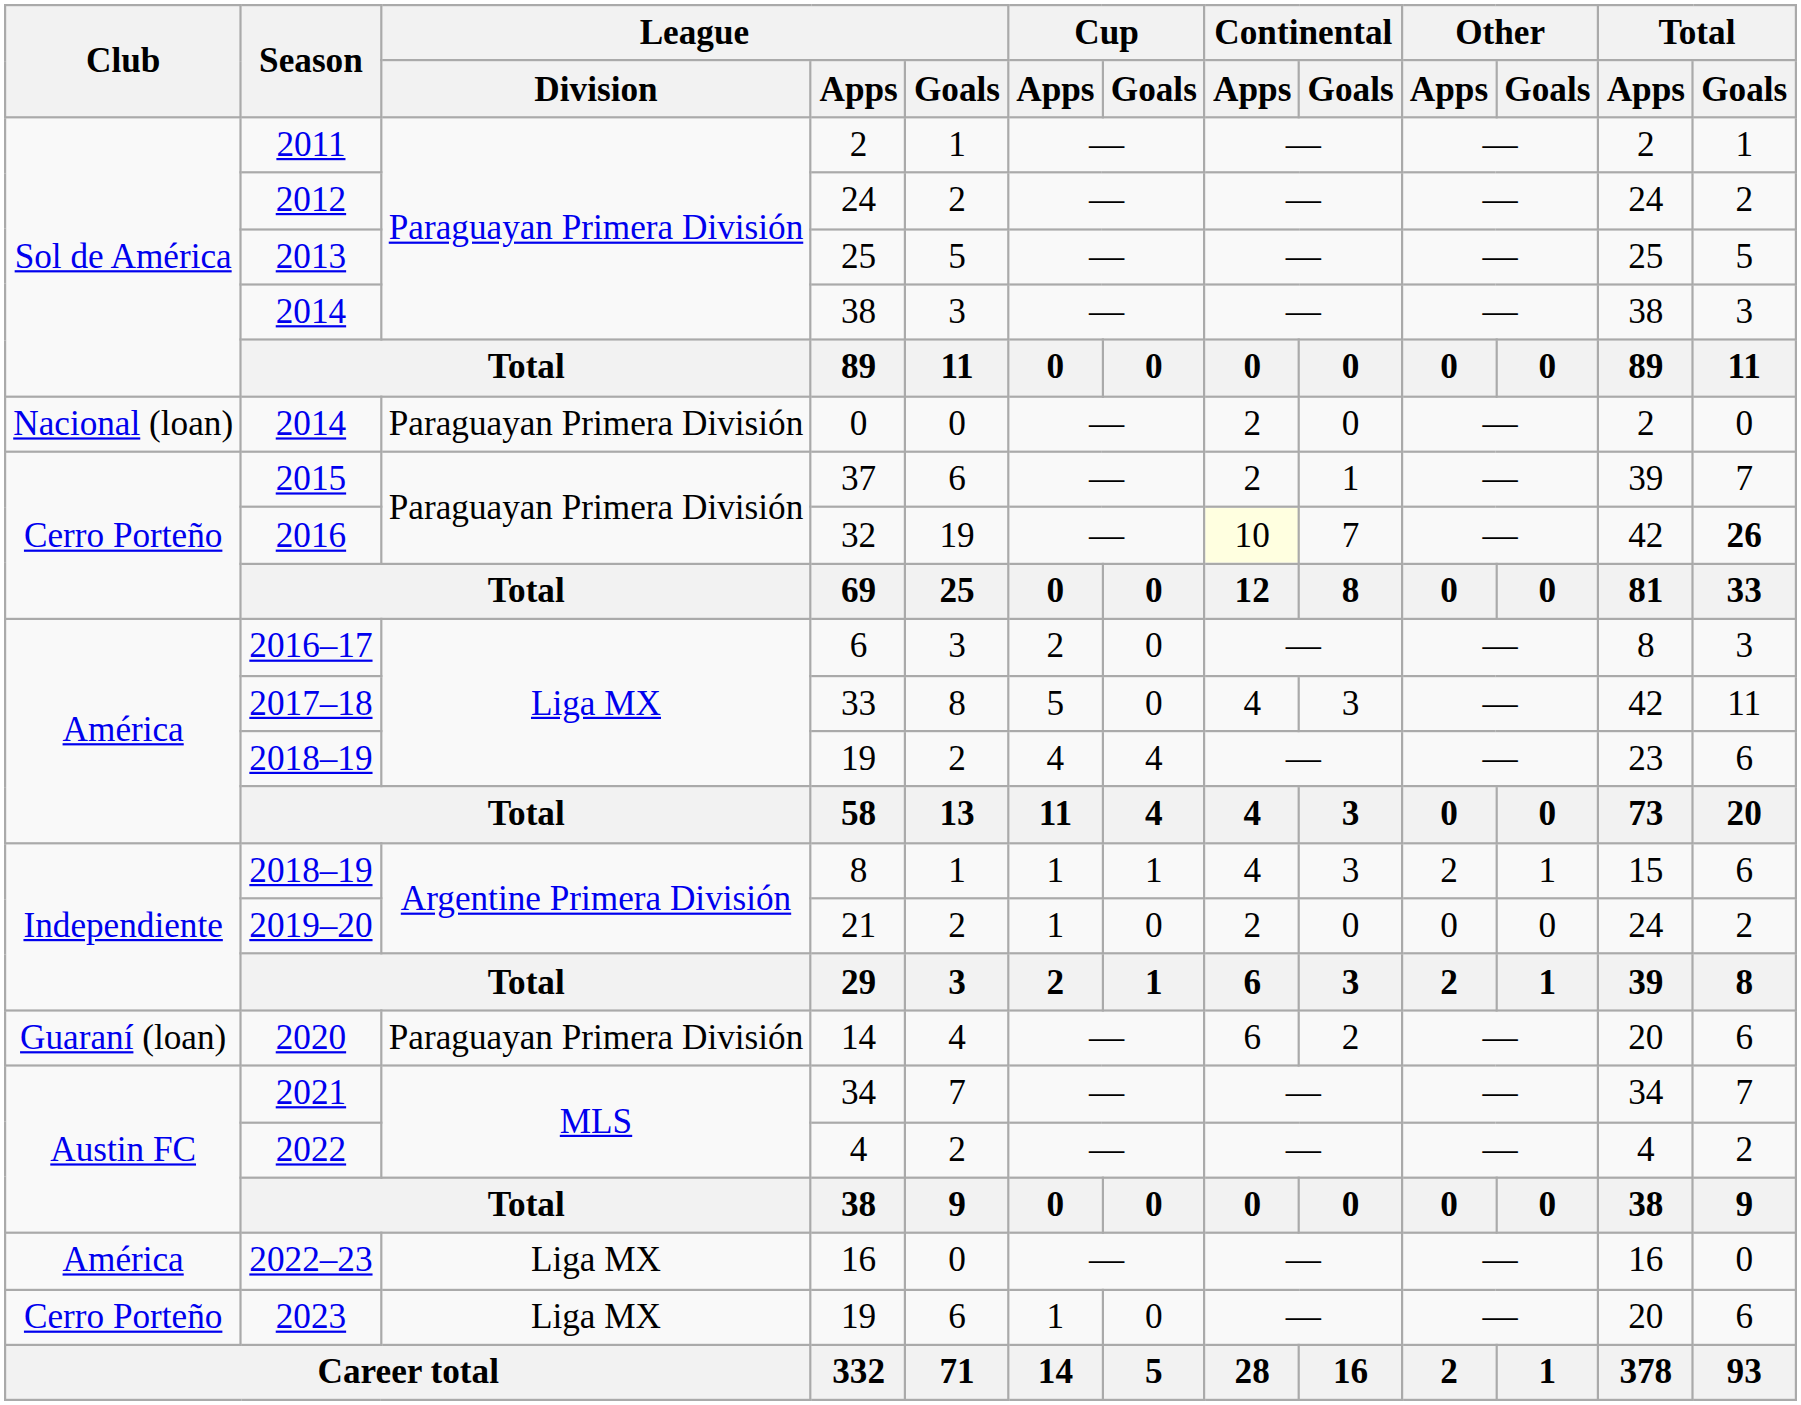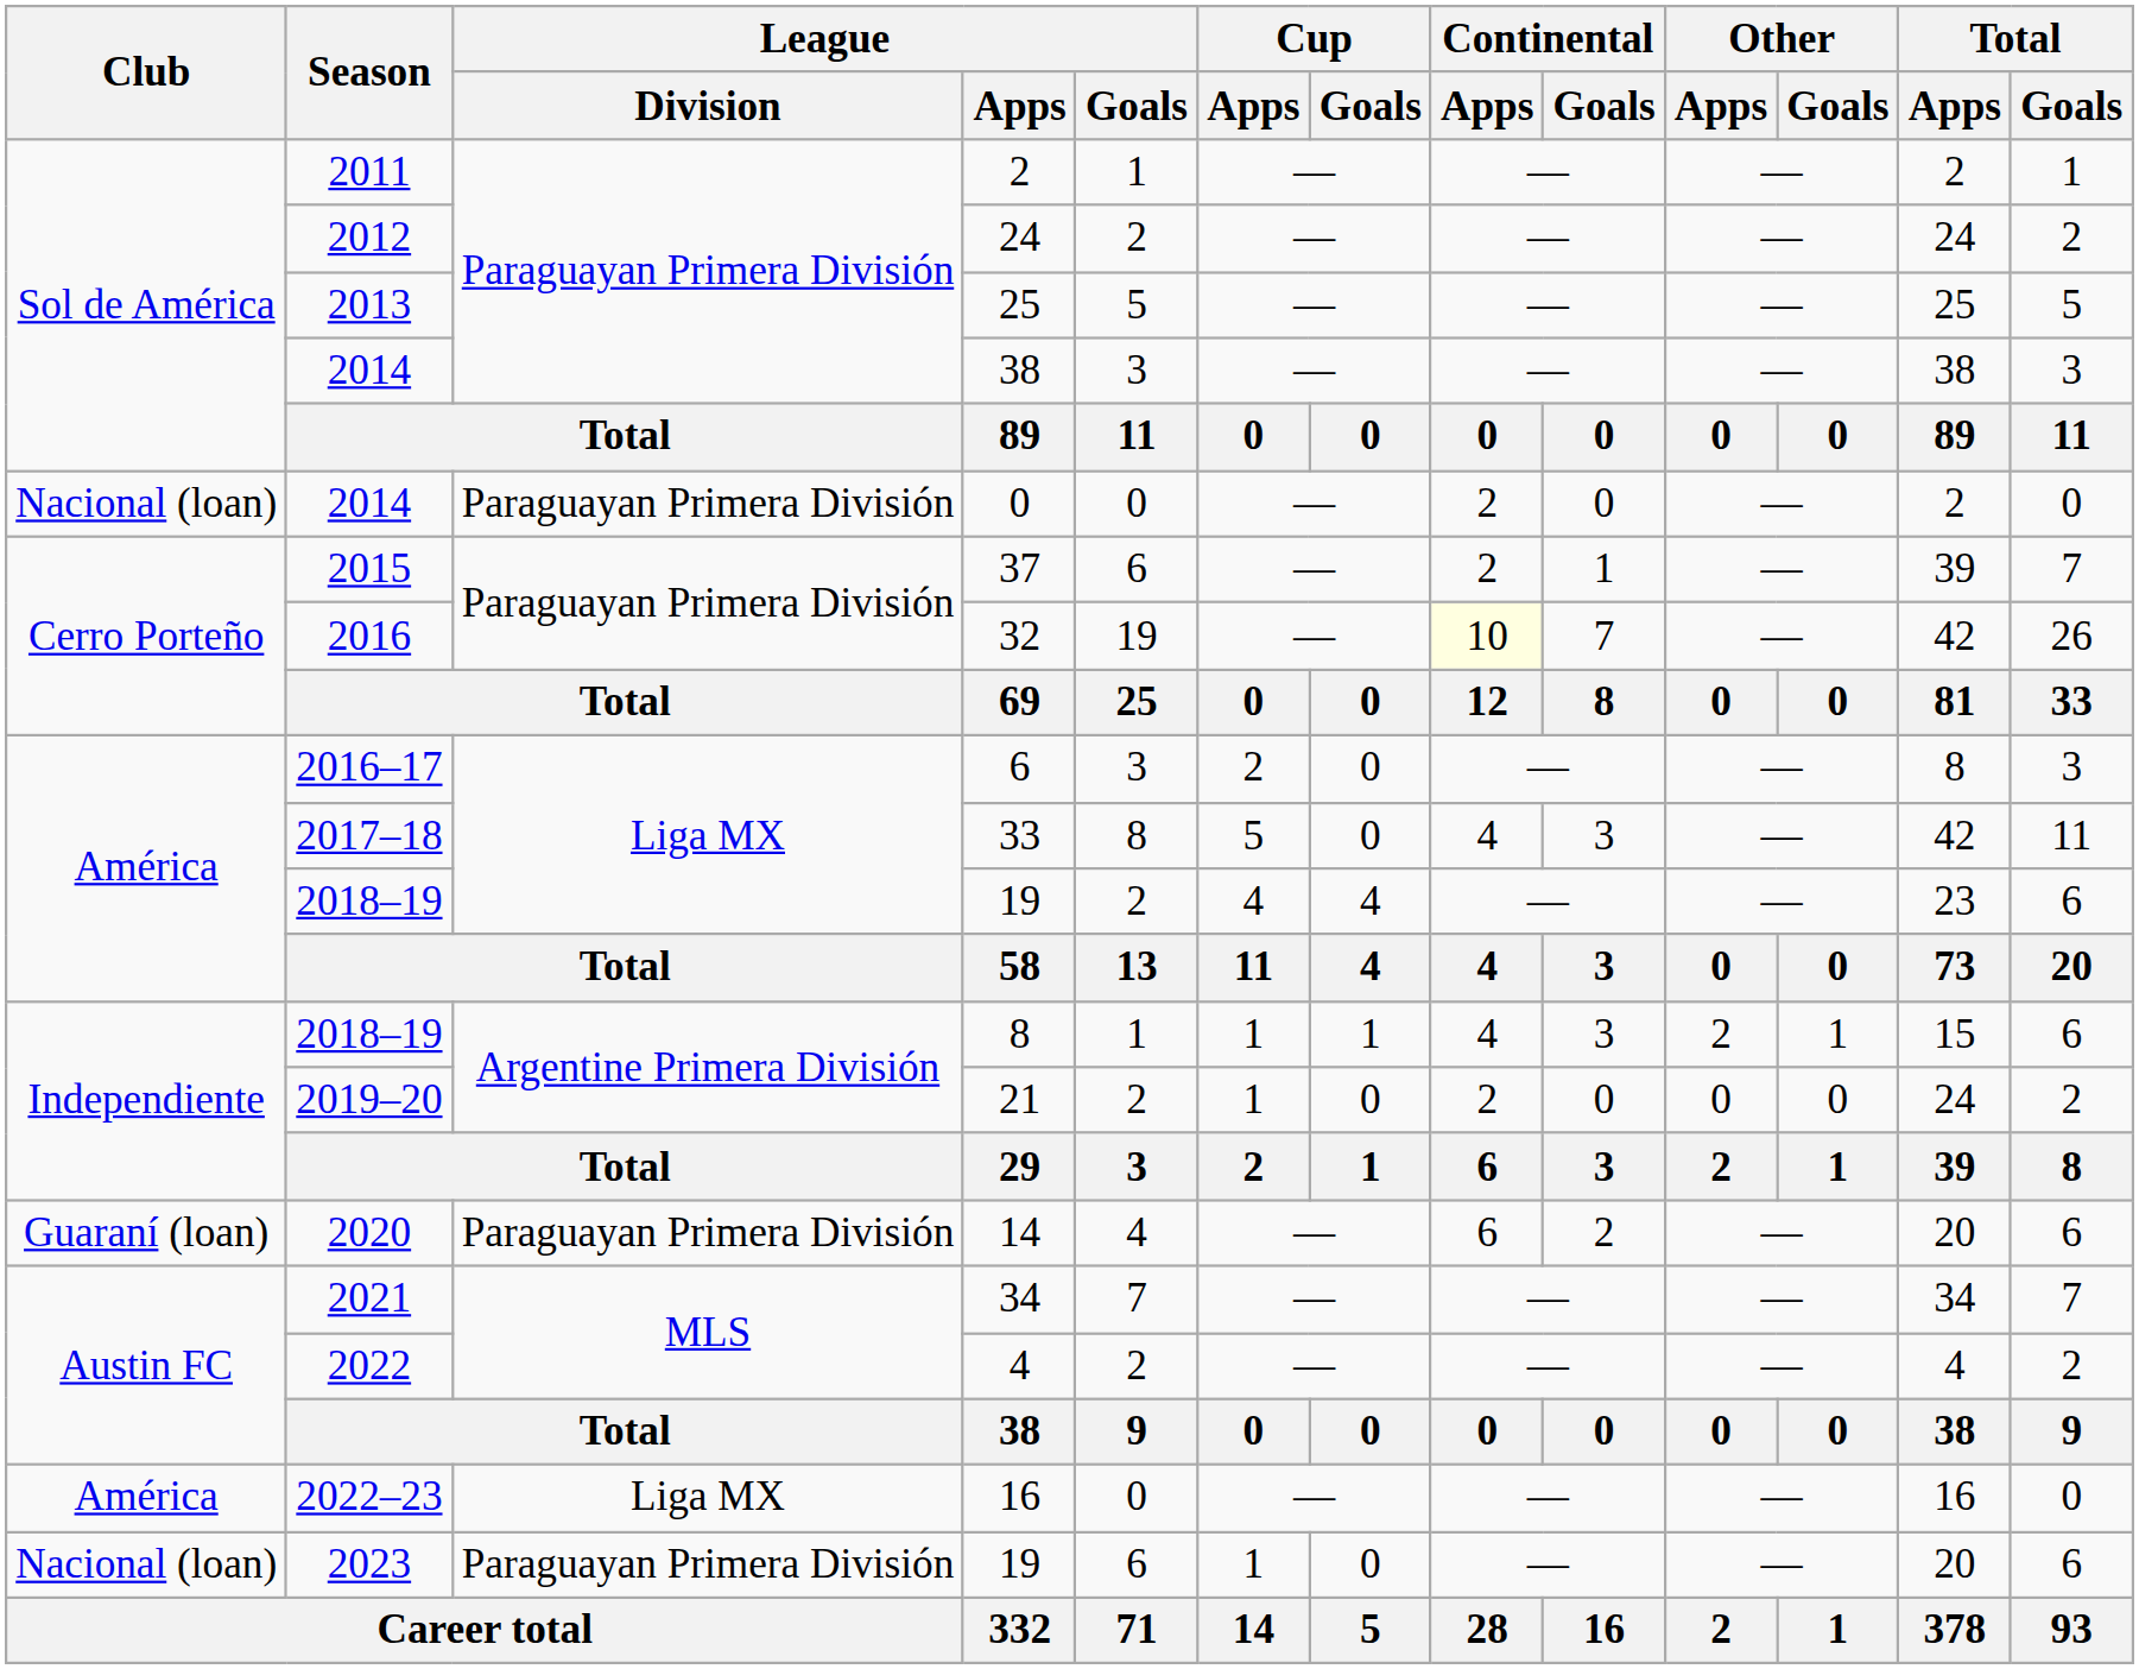32 | Total / Goals: bold -> normal
2023 / 19 | Club: Cerro Porteño -> Nacional (loan)
2023 / 19 | League / Division: Liga MX -> Paraguayan Primera División
